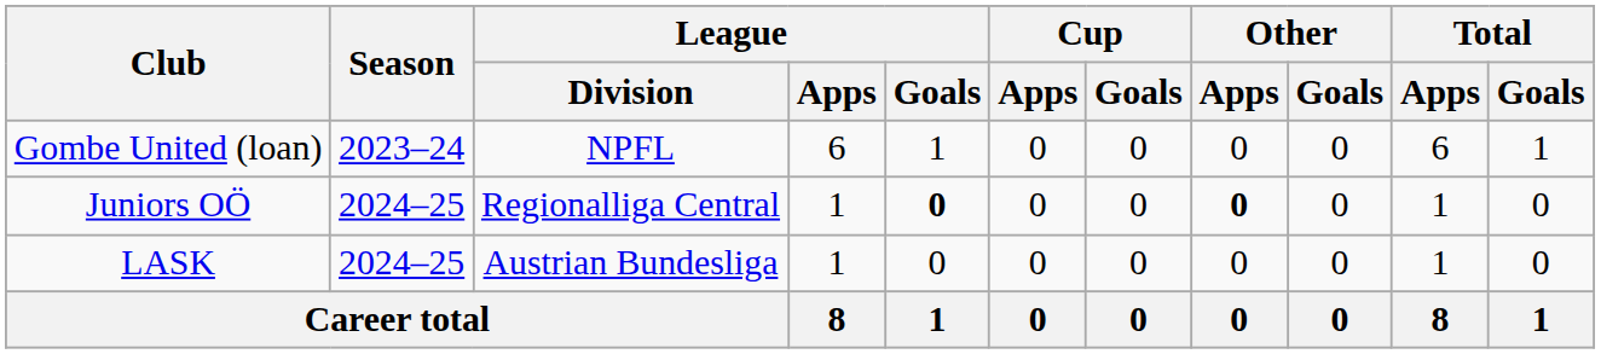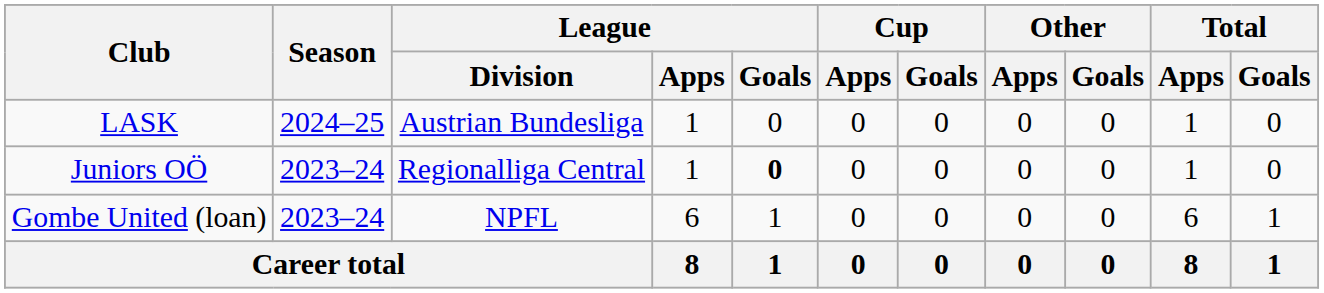rows swapped: Gombe United (loan) <-> LASK
Juniors OÖ | Season: 2024–25 -> 2023–24
Juniors OÖ | Other / Apps: bold -> normal
